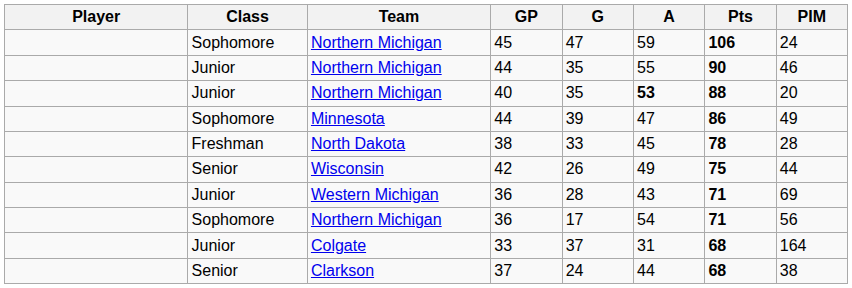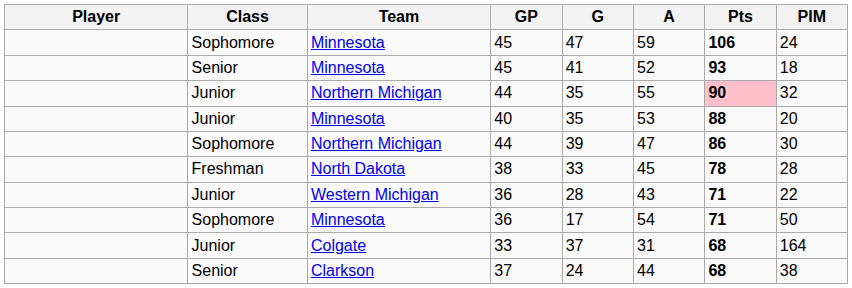Sophomore / 45 | Team: Northern Michigan -> Minnesota
+ row: Senior | Minnesota | 45 | 41 | 52 | 93 | 18
Junior / 44 | Pts: no background -> pink background
Junior / 44 | PIM: 46 -> 32
40 | Team: Northern Michigan -> Minnesota
40 | A: bold -> normal
Sophomore / 44 | Team: Minnesota -> Northern Michigan
Sophomore / 44 | PIM: 49 -> 30
- row: Senior | Wisconsin | 42 | 26 | 49 | 75 | 44
Junior / 36 | PIM: 69 -> 22
Sophomore / 36 | Team: Northern Michigan -> Minnesota
Sophomore / 36 | PIM: 56 -> 50
